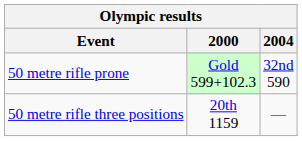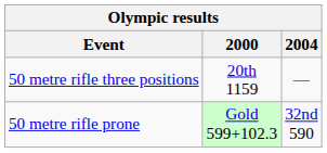rows swapped: 50 metre rifle three positions <-> 50 metre rifle prone
